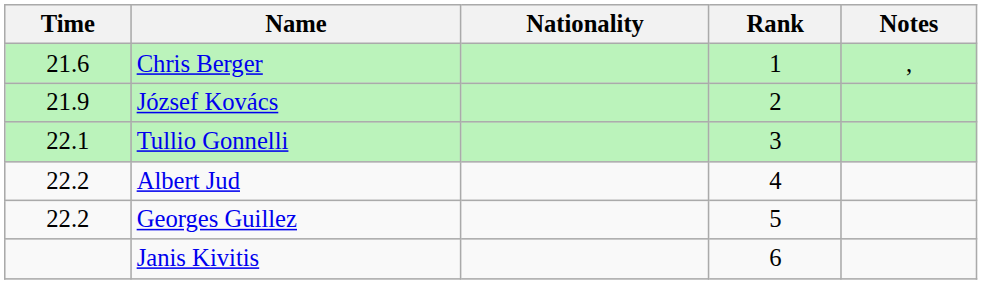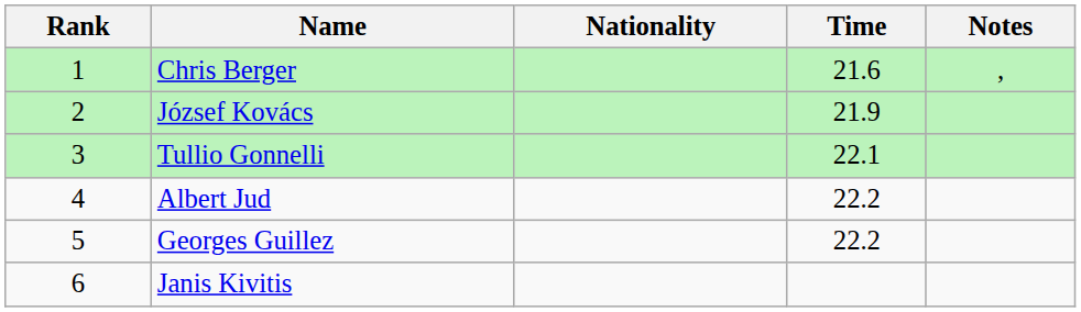columns swapped: Rank <-> Time
